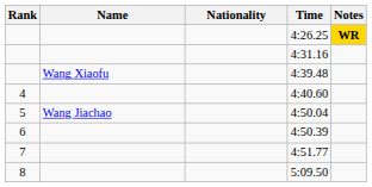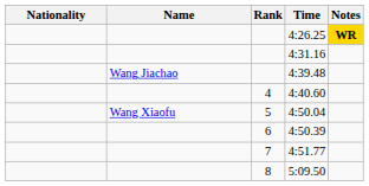columns swapped: Rank <-> Nationality
4:39.48 | Name: Wang Xiaofu -> Wang Jiachao
4:50.04 | Name: Wang Jiachao -> Wang Xiaofu
